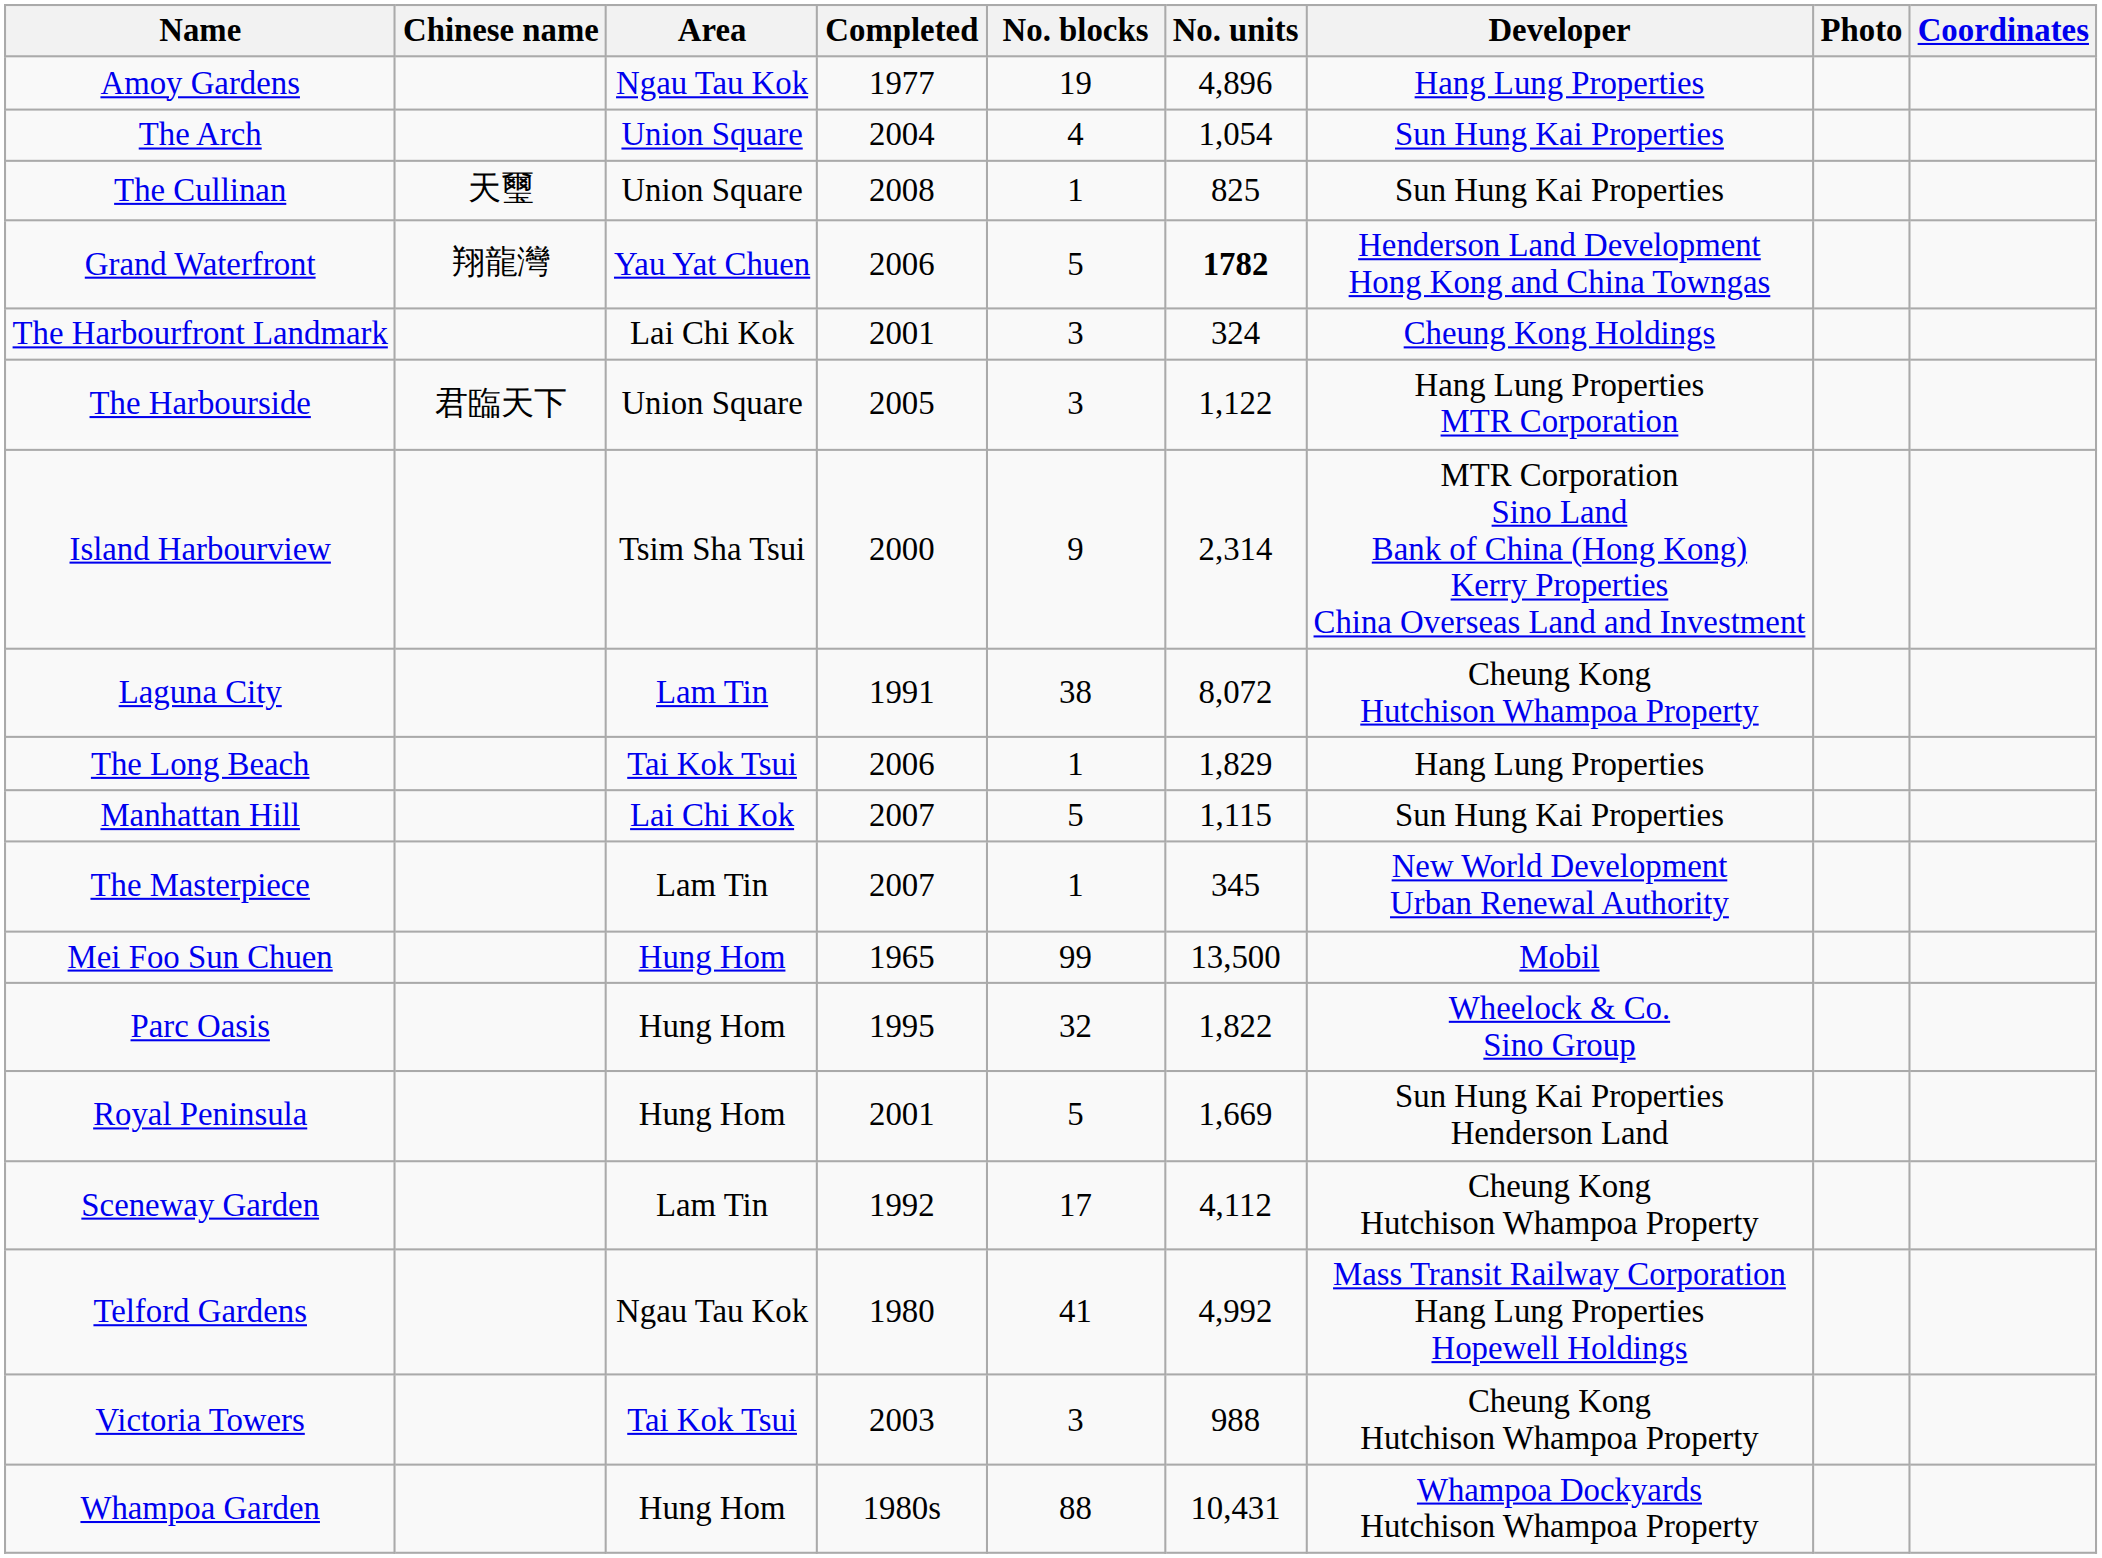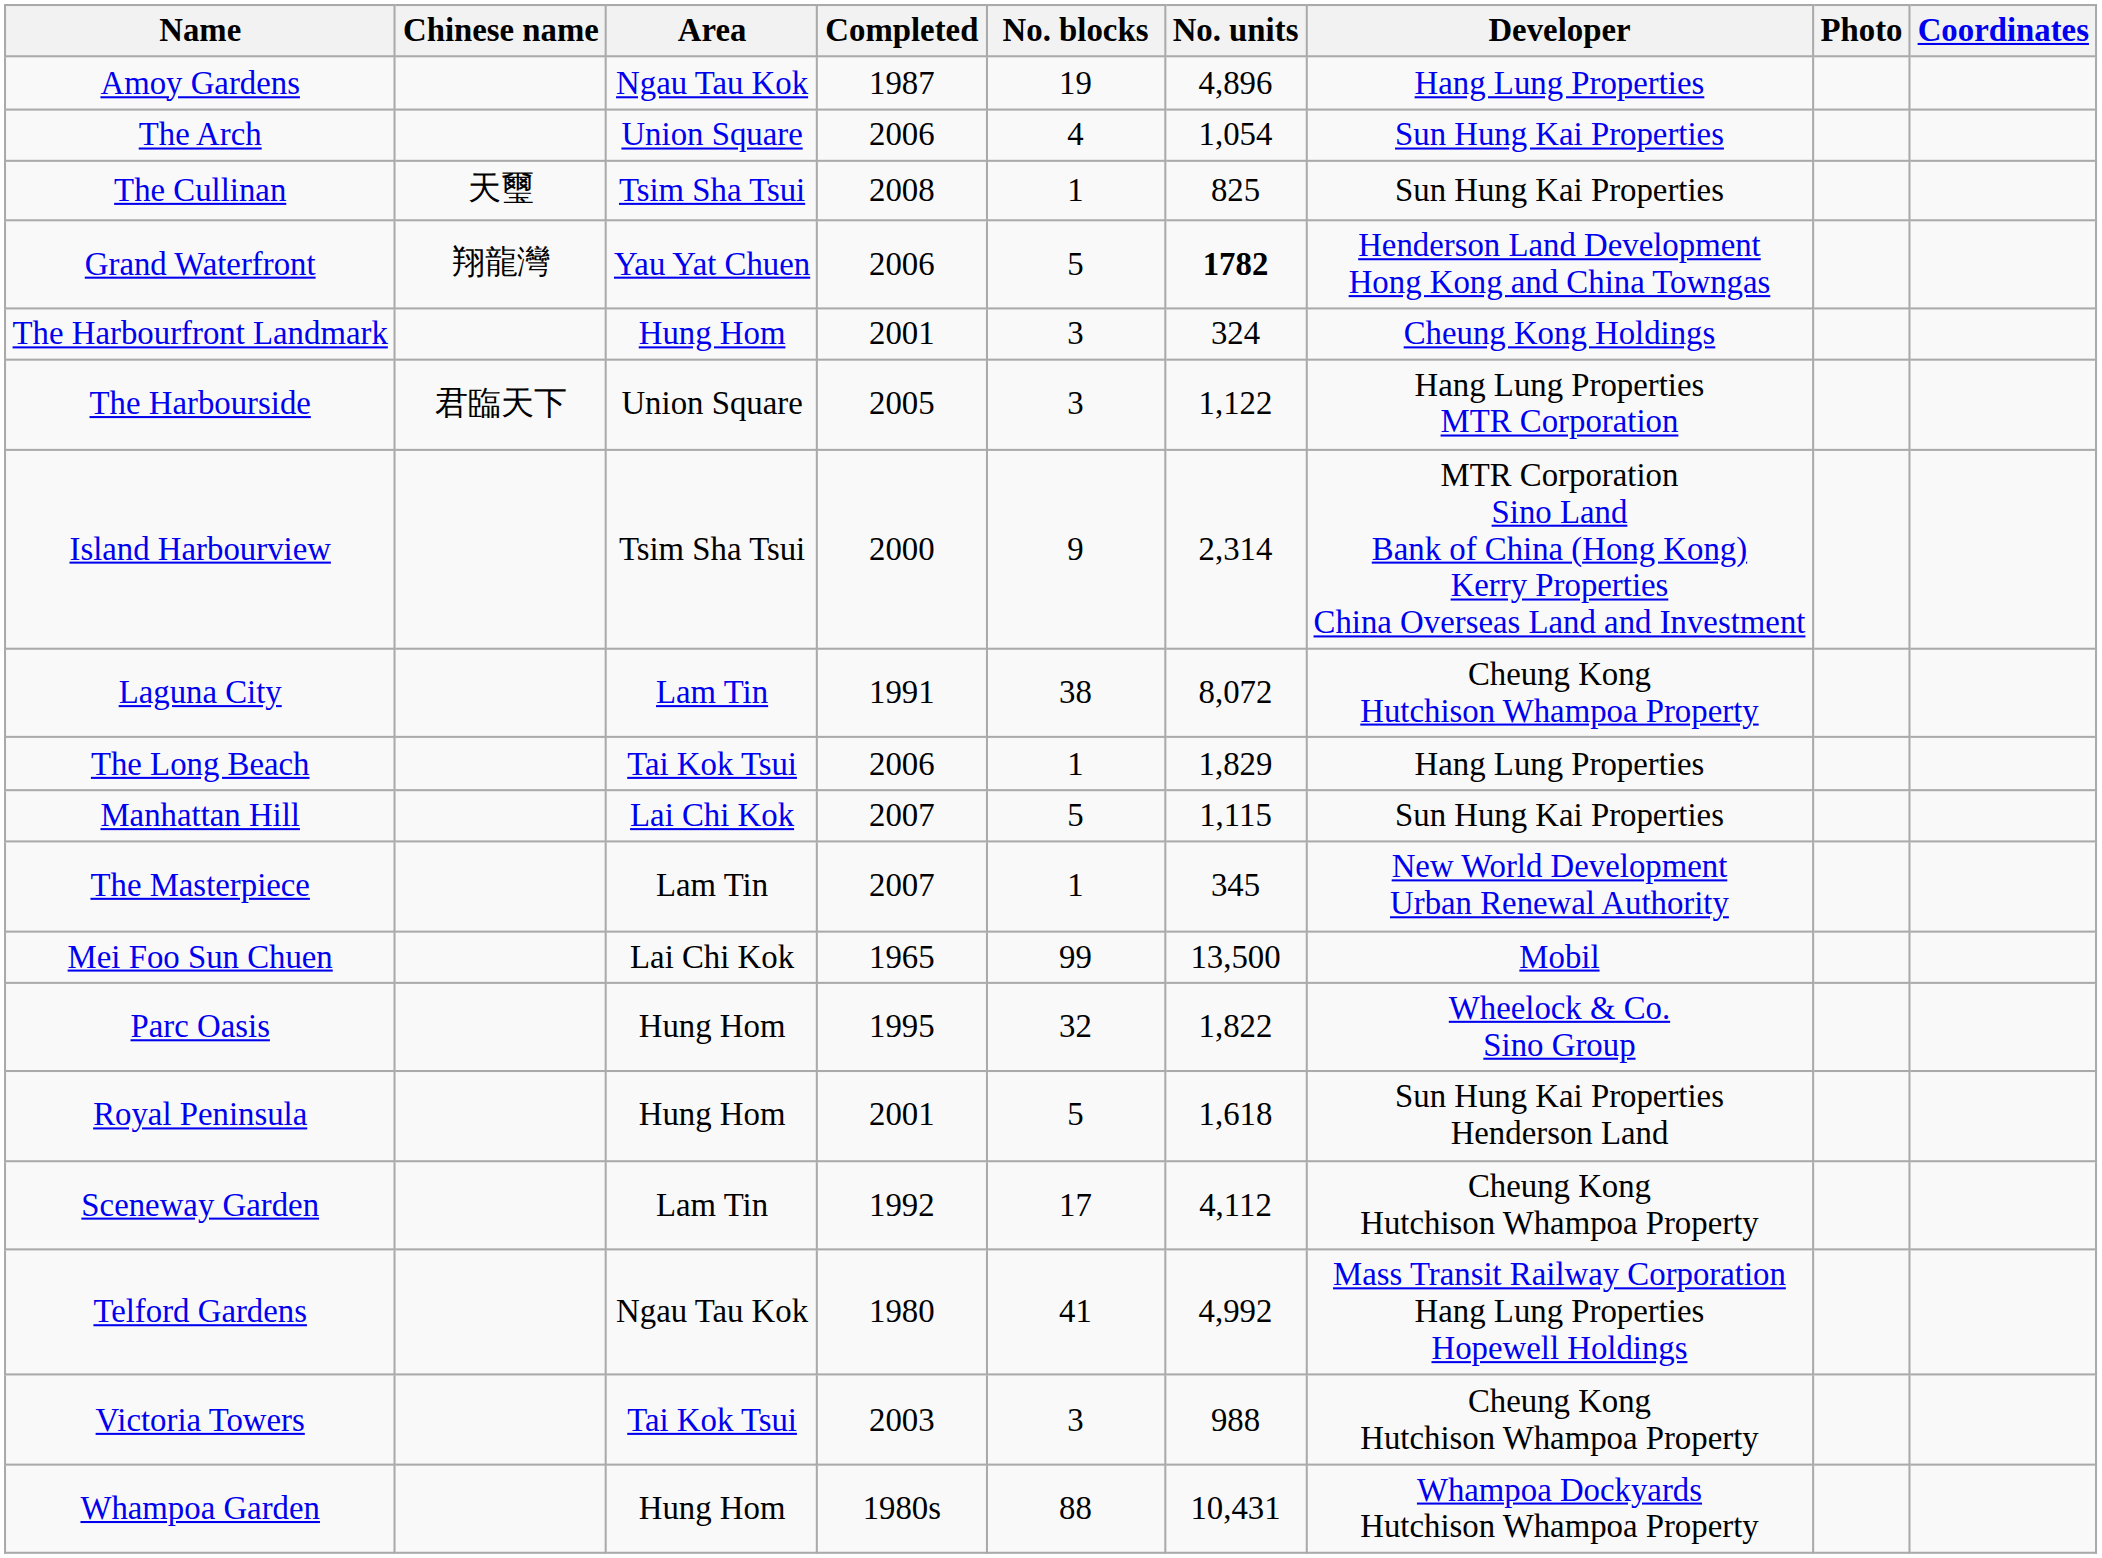Amoy Gardens | Completed: 1977 -> 1987
The Arch | Completed: 2004 -> 2006
The Cullinan | Area: Union Square -> Tsim Sha Tsui
The Harbourfront Landmark | Area: Lai Chi Kok -> Hung Hom
Mei Foo Sun Chuen | Area: Hung Hom -> Lai Chi Kok
Royal Peninsula | No. units: 1,669 -> 1,618
